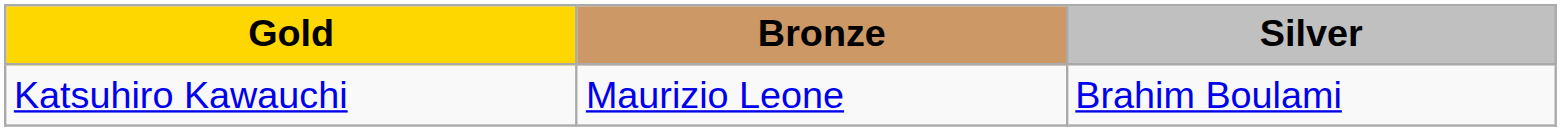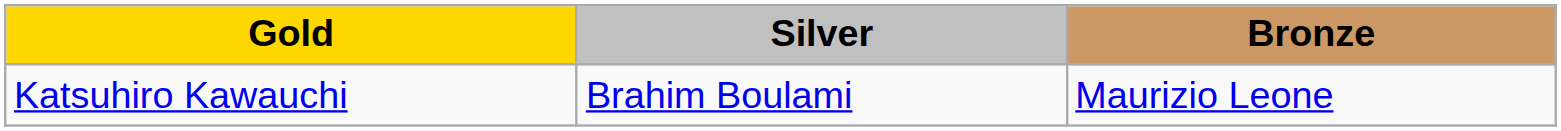columns swapped: Silver <-> Bronze
